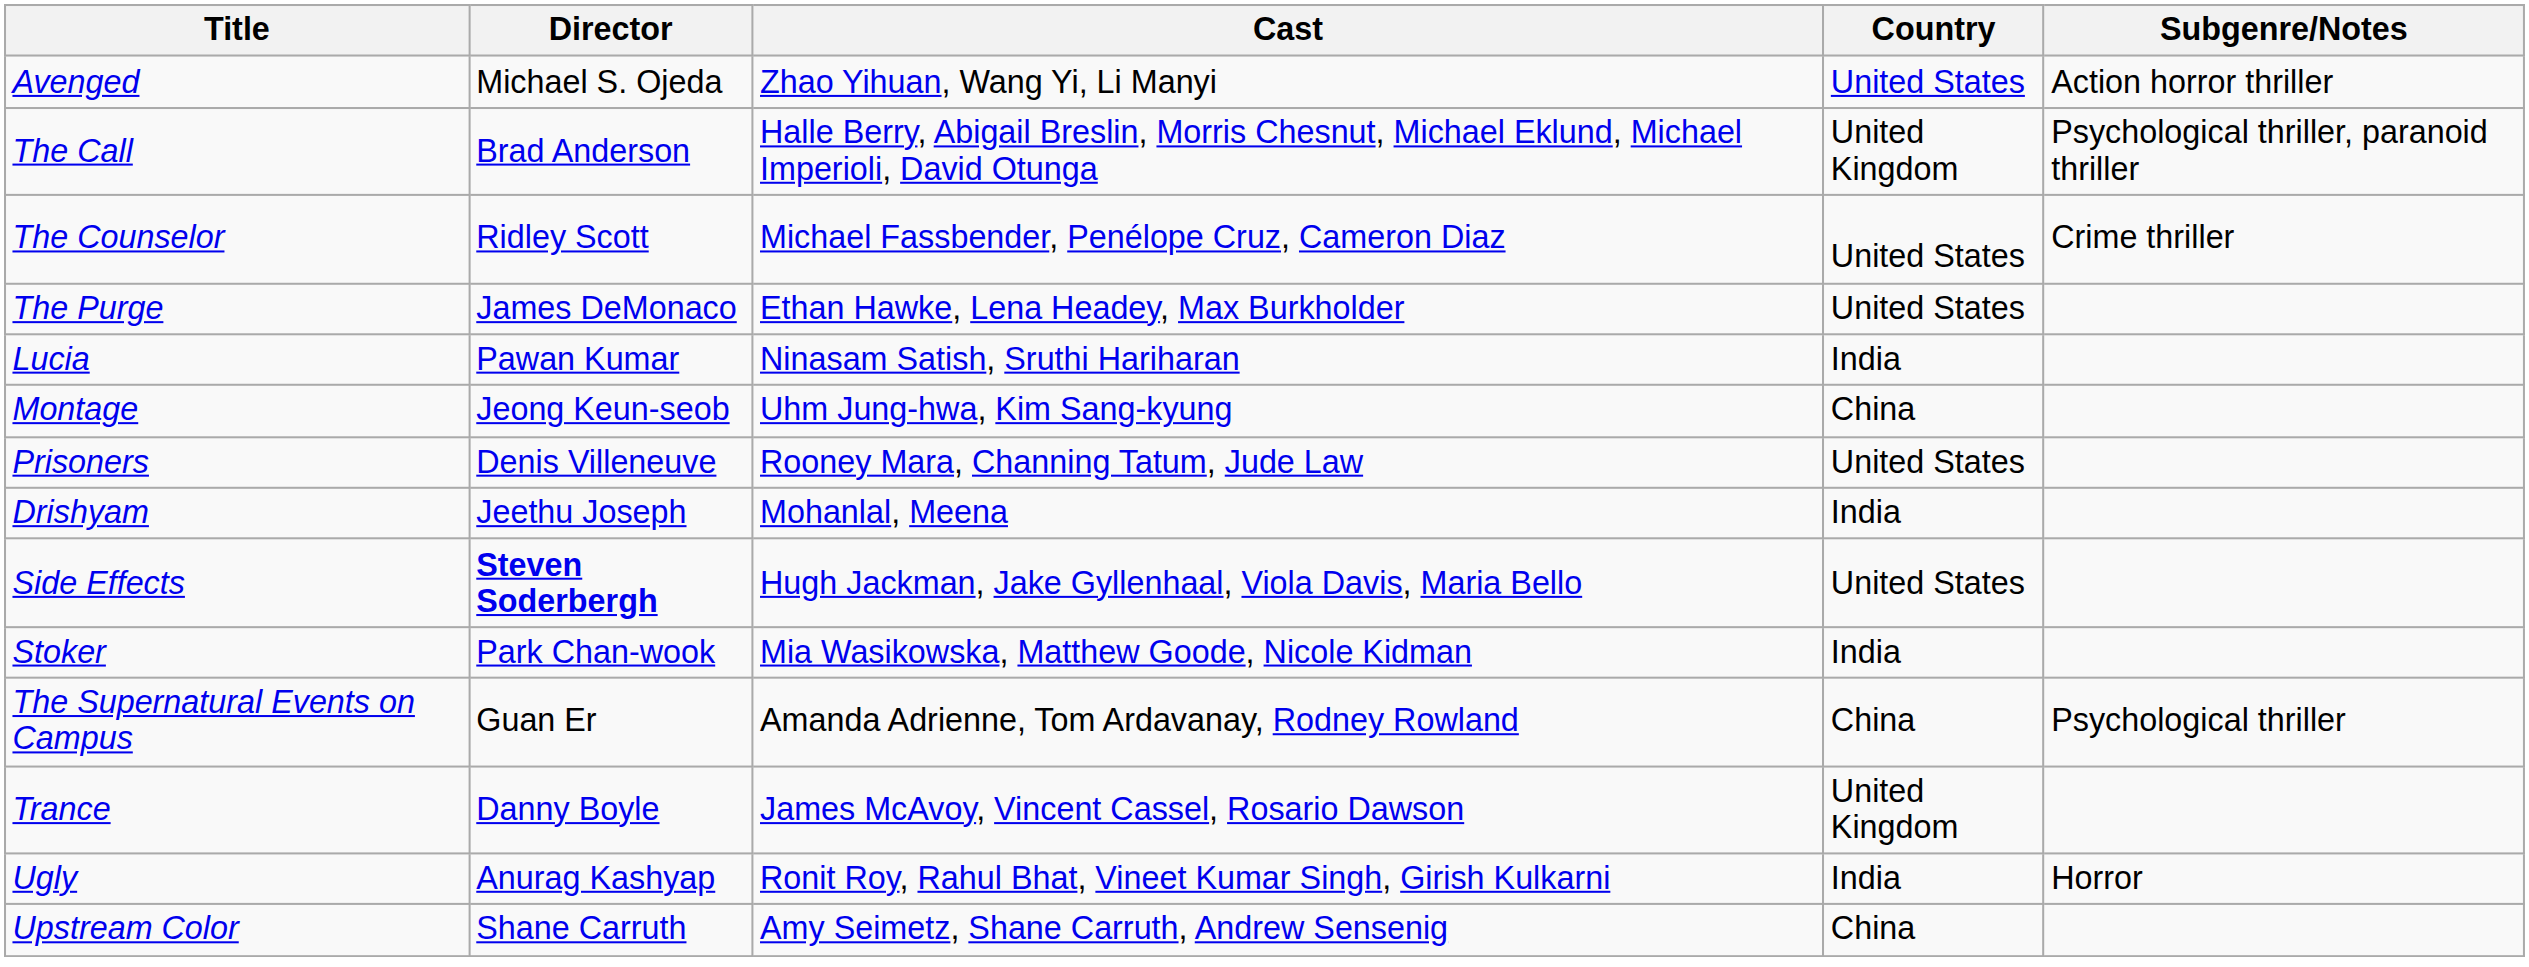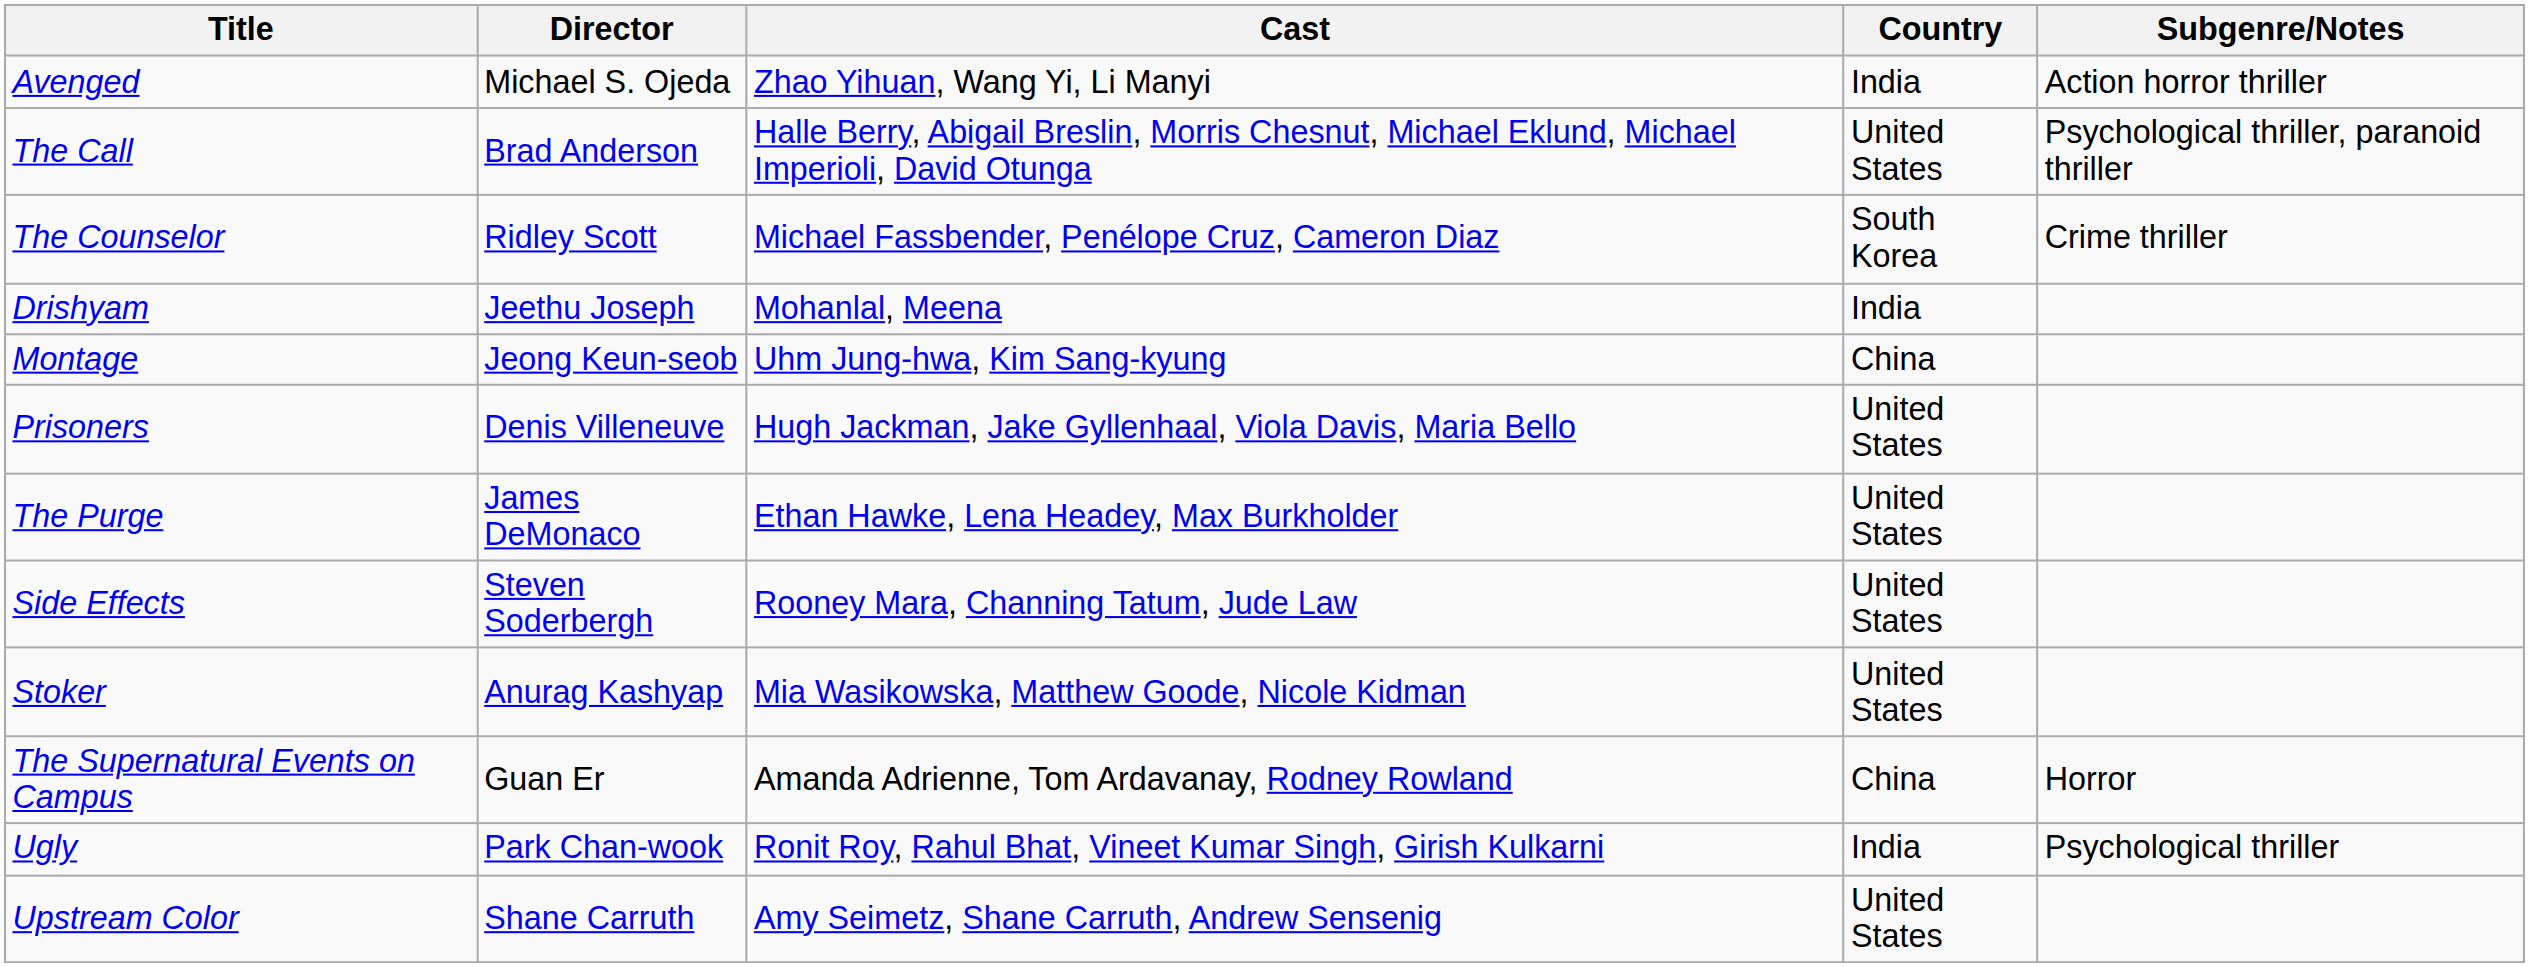Avenged | Country: United States -> India
The Call | Country: United Kingdom -> United States
The Counselor | Country: United States -> South Korea
rows swapped: Drishyam <-> The Purge
- row: Lucia | Pawan Kumar | Ninasam Satish, Sruthi Hariharan | India
Prisoners | Cast: Rooney Mara, Channing Tatum, Jude Law -> Hugh Jackman, Jake Gyllenhaal, Viola Davis, Maria Bello
Side Effects | Director: bold -> normal
Side Effects | Cast: Hugh Jackman, Jake Gyllenhaal, Viola Davis, Maria Bello -> Rooney Mara, Channing Tatum, Jude Law
Stoker | Director: Park Chan-wook -> Anurag Kashyap
Stoker | Country: India -> United States
The Supernatural Events on Campus | Subgenre/Notes: Psychological thriller -> Horror
- row: Trance | Danny Boyle | James McAvoy, Vincent Cassel, Rosario Dawson | United Kingdom
Ugly | Director: Anurag Kashyap -> Park Chan-wook
Ugly | Subgenre/Notes: Horror -> Psychological thriller
Upstream Color | Country: China -> United States
